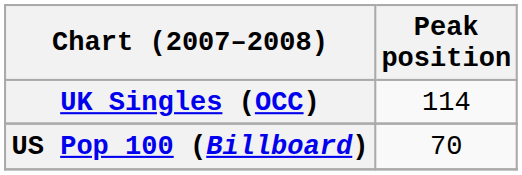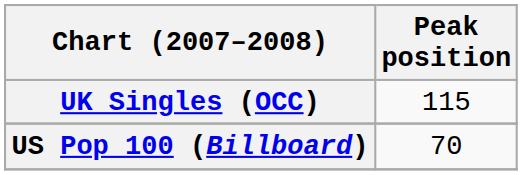UK Singles (OCC) | Peak position: 114 -> 115
